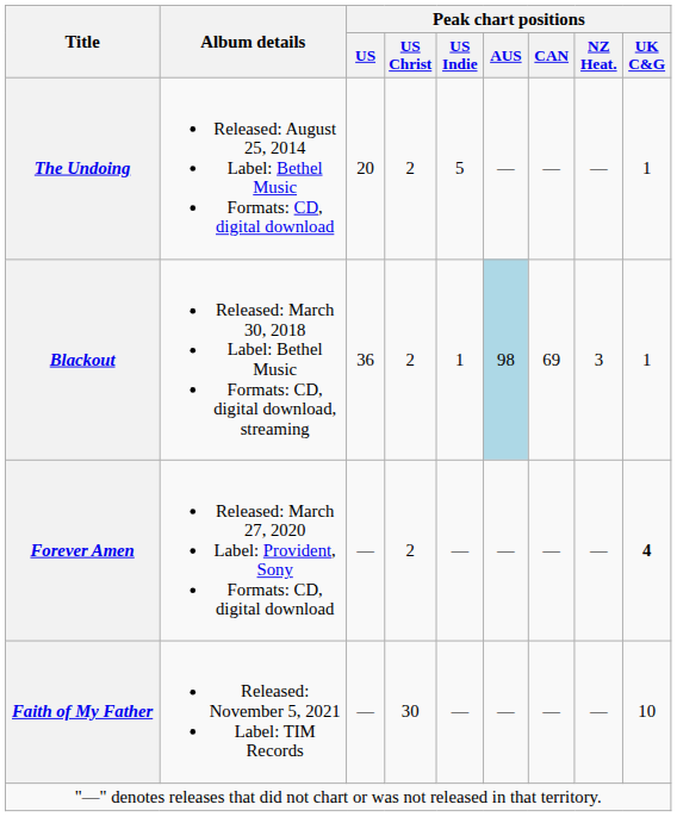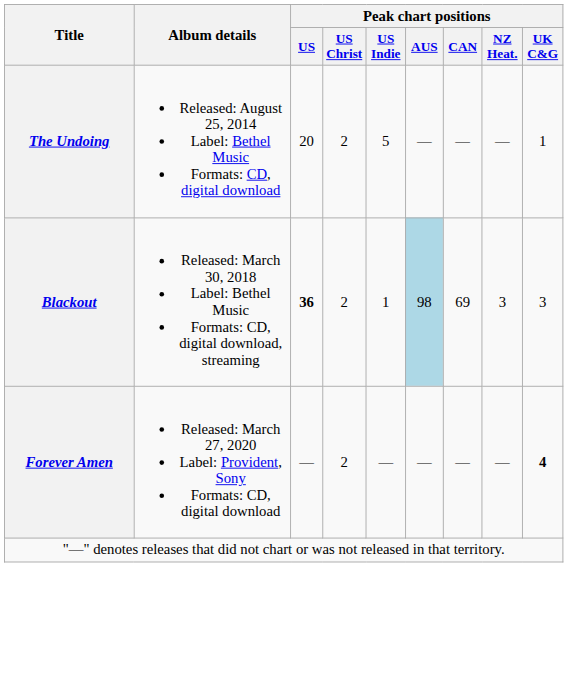Blackout | Peak chart positions / US: normal -> bold
Blackout | Peak chart positions / UK C&G: 1 -> 3
- row: Faith of My Father | Released: November 5, 2021 Label: TIM Records | — | 30 | — | — | — | — | 10
